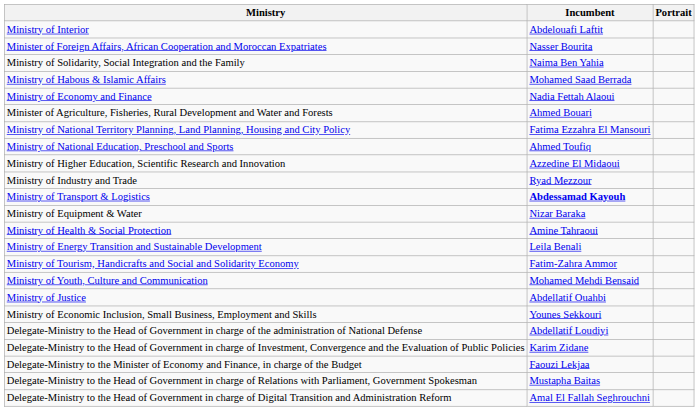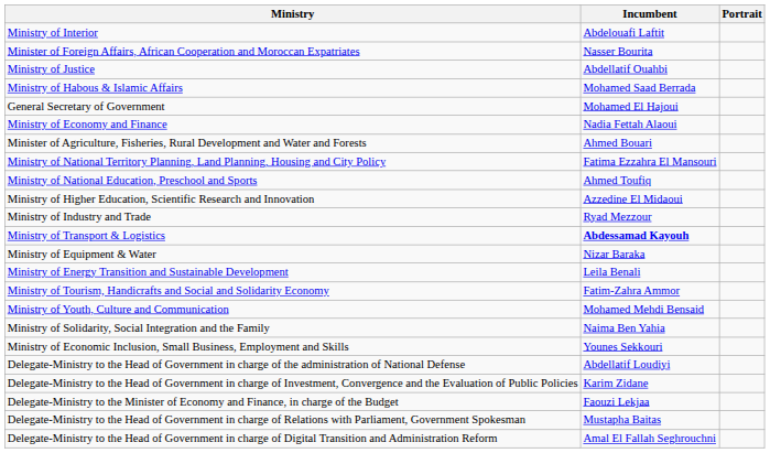rows swapped: Ministry of Justice <-> Ministry of Solidarity, Social Integration and the Family
+ row: General Secretary of Government | Mohamed El Hajoui
- row: Ministry of Health & Social Protection | Amine Tahraoui
